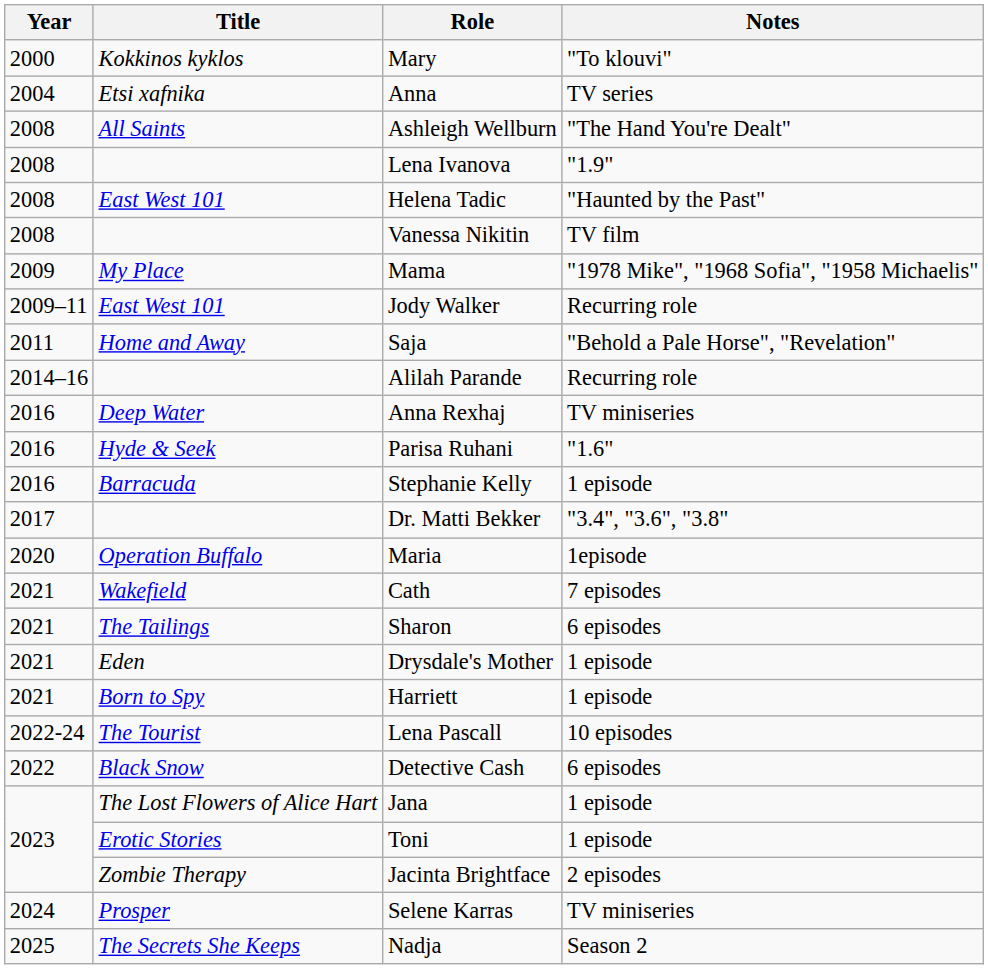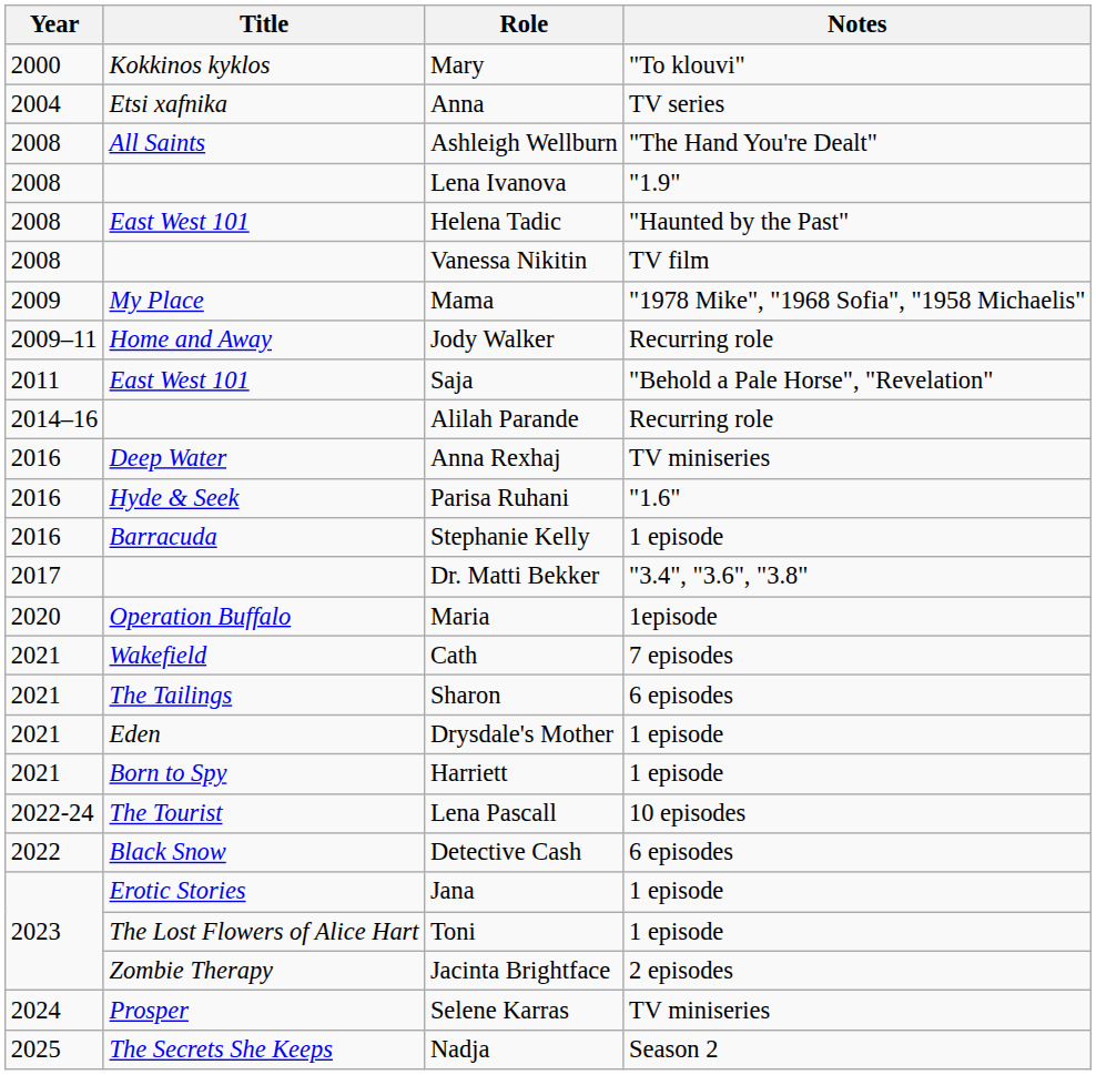Jody Walker | Title: East West 101 -> Home and Away
Saja | Title: Home and Away -> East West 101
Jana | Title: The Lost Flowers of Alice Hart -> Erotic Stories
Toni | Title: Erotic Stories -> The Lost Flowers of Alice Hart
